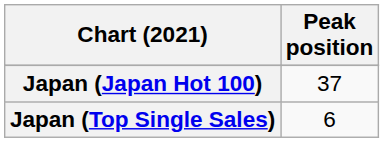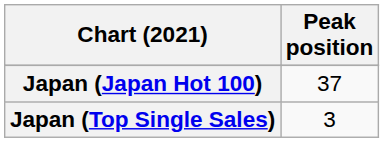Japan (Top Single Sales) | Peak position: 6 -> 3
